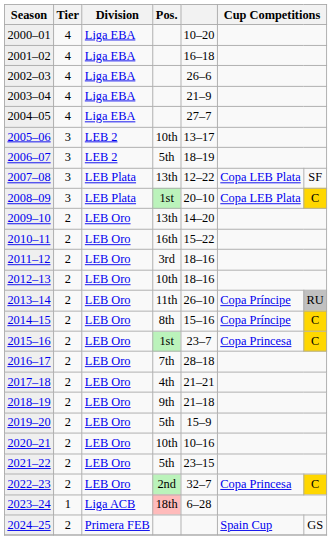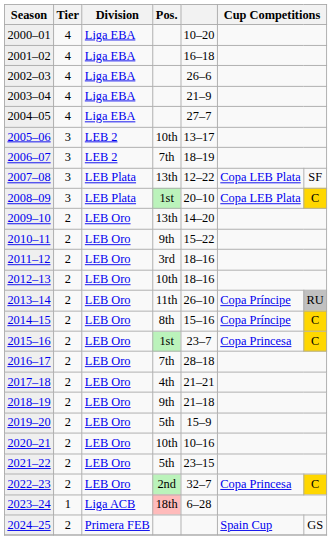2006–07 | Pos.: 5th -> 7th
2010–11 | Pos.: 16th -> 9th
